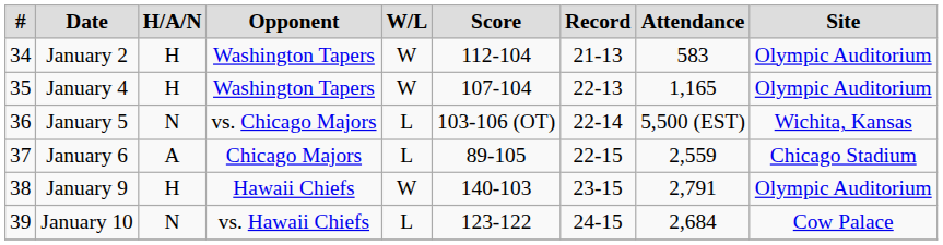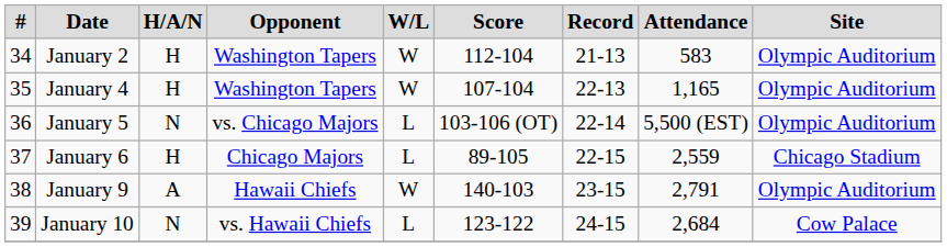January 5 | Site: Wichita, Kansas -> Olympic Auditorium
January 6 | H/A/N: A -> H
January 9 | H/A/N: H -> A
